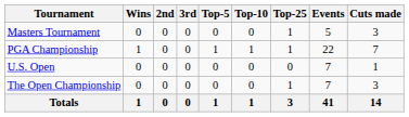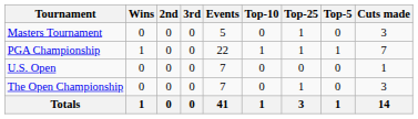columns swapped: Top-5 <-> Events
